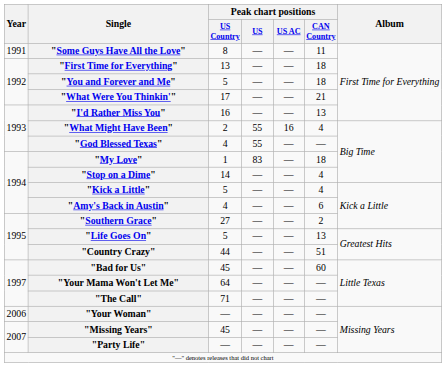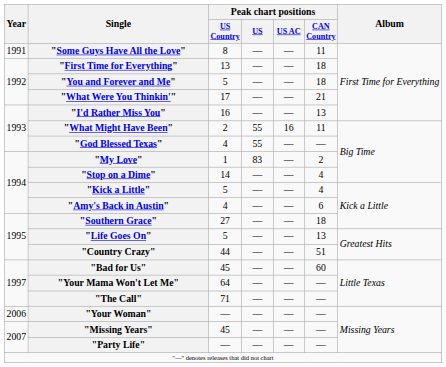"What Might Have Been" | Peak chart positions / CAN Country: 4 -> 11
"My Love" | Peak chart positions / CAN Country: 18 -> 2
"Southern Grace" | Peak chart positions / CAN Country: 2 -> 18
